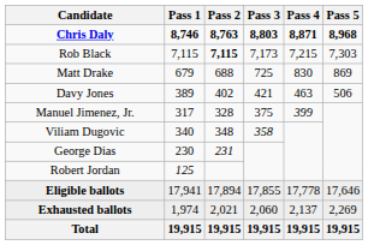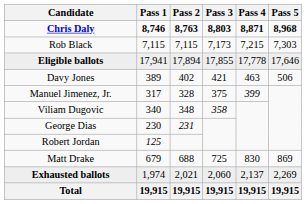Rob Black | Pass 2: bold -> normal
rows swapped: Matt Drake <-> Eligible ballots
